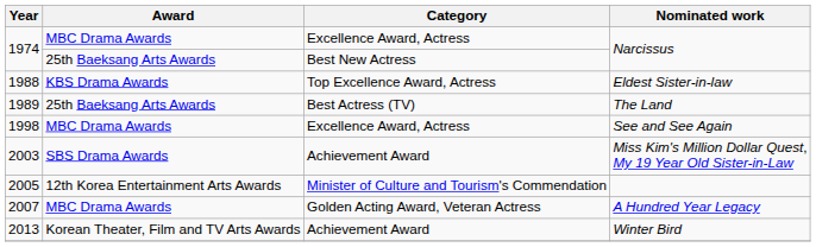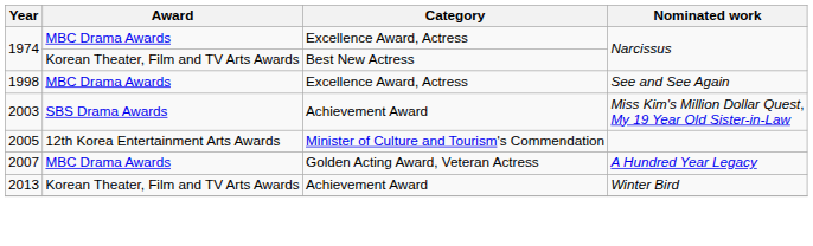1974 / Best New Actress | Award: 25th Baeksang Arts Awards -> Korean Theater, Film and TV Arts Awards
- row: 1988 | KBS Drama Awards | Top Excellence Award, Actress | Eldest Sister-in-law
- row: 1989 | 25th Baeksang Arts Awards | Best Actress (TV) | The Land
